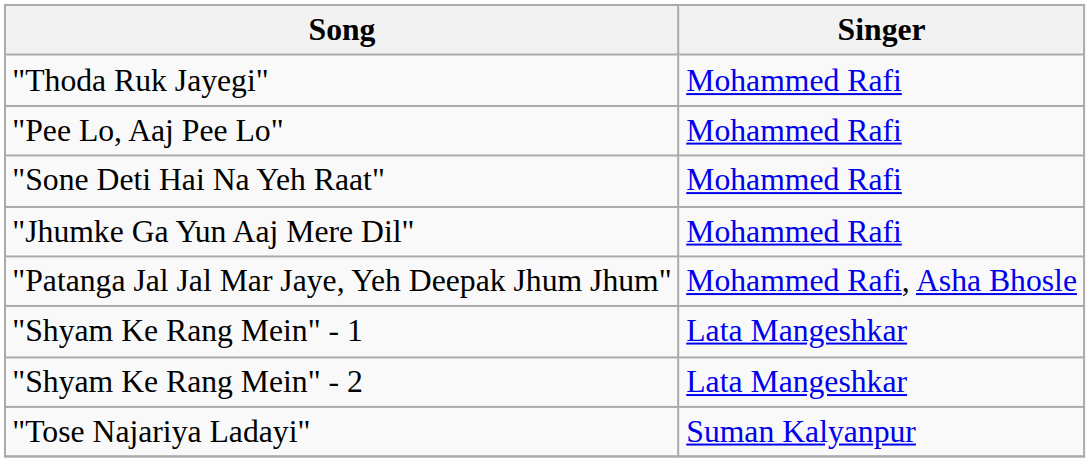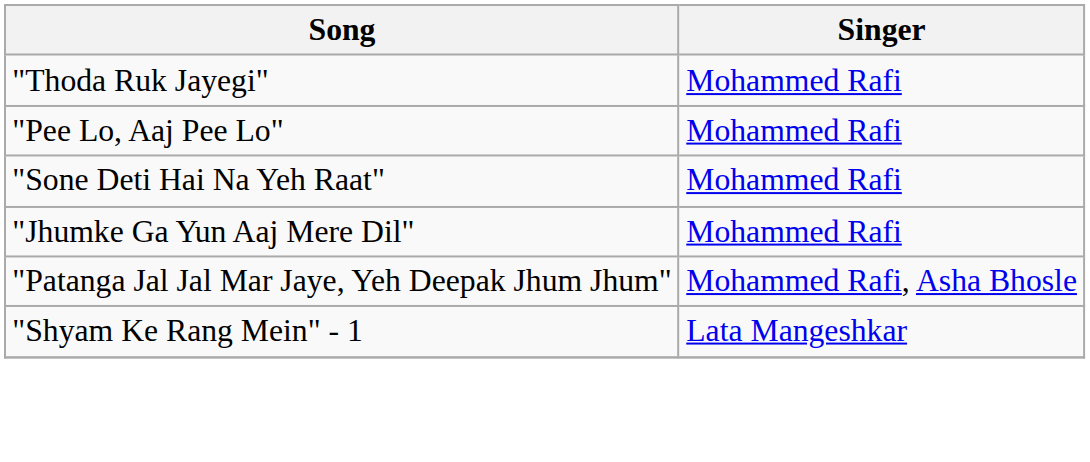- row: "Shyam Ke Rang Mein" - 2 | Lata Mangeshkar
- row: "Tose Najariya Ladayi" | Suman Kalyanpur
